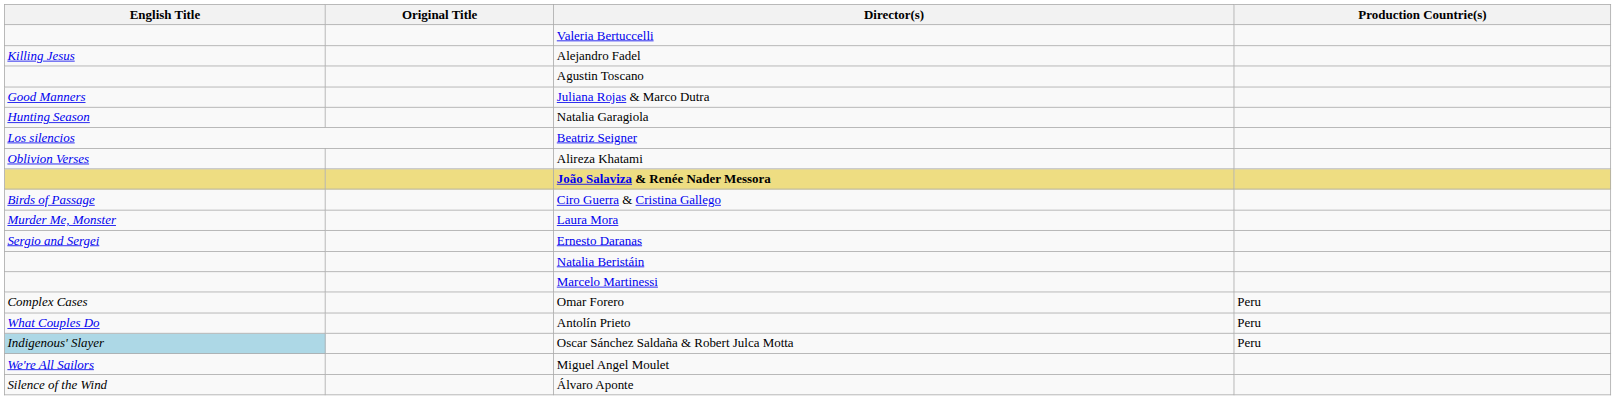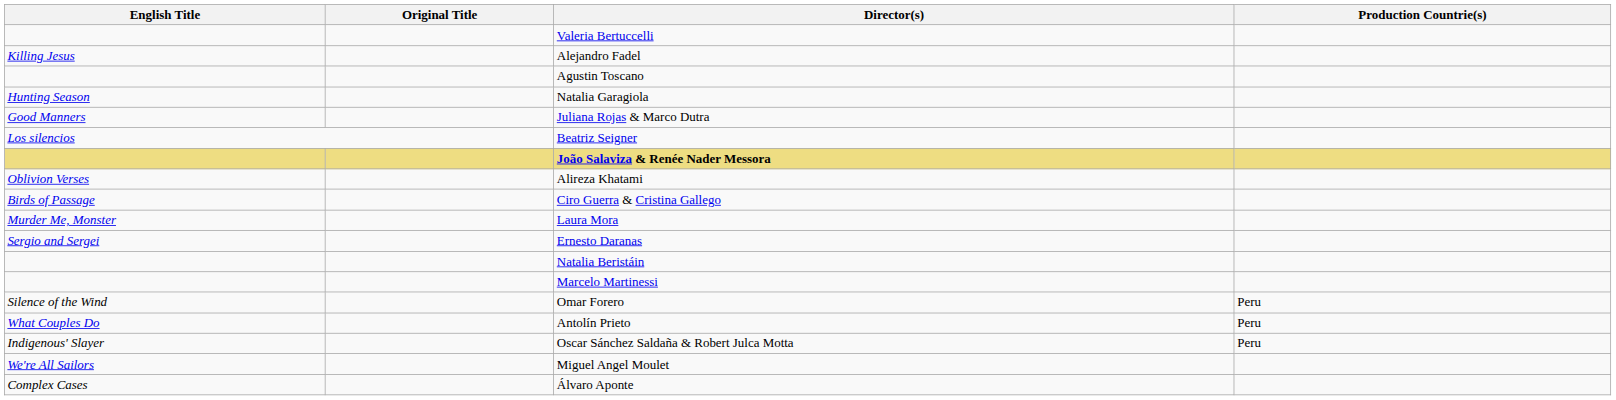rows swapped: Natalia Garagiola <-> Juliana Rojas & Marco Dutra
rows swapped: João Salaviza & Renée Nader Messora <-> Alireza Khatami
Omar Forero | English Title: Complex Cases -> Silence of the Wind
Oscar Sánchez Saldaña & Robert Julca Motta | English Title: lightblue background -> no background
Álvaro Aponte | English Title: Silence of the Wind -> Complex Cases
